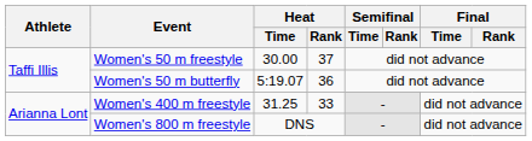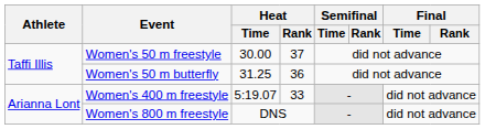Women's 50 m butterfly | Heat / Time: 5:19.07 -> 31.25
Women's 400 m freestyle | Heat / Time: 31.25 -> 5:19.07
